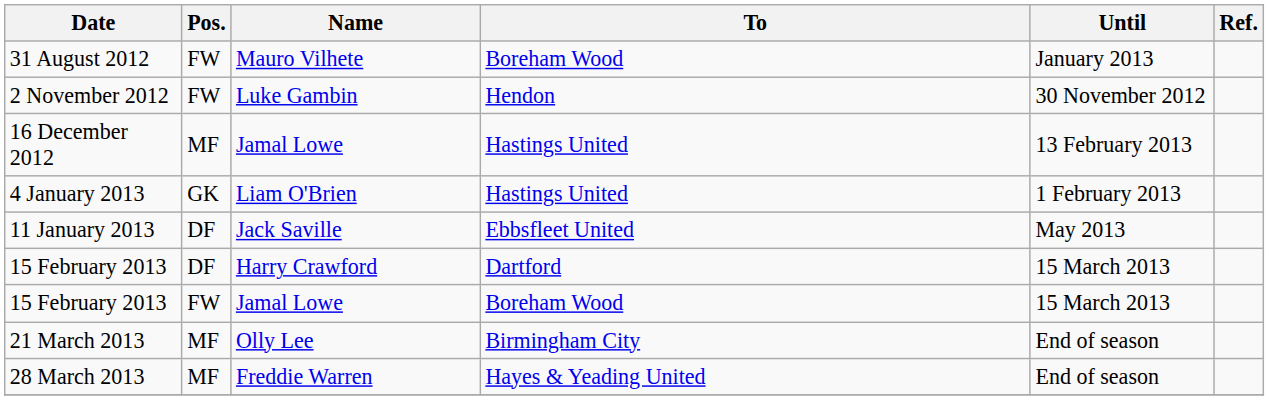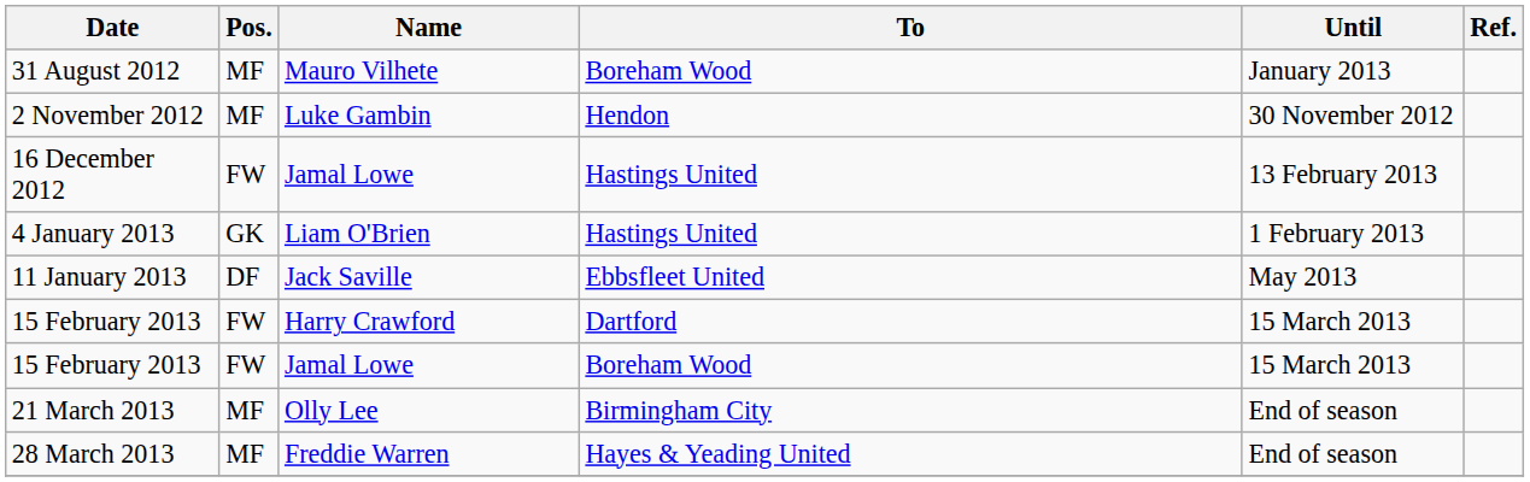31 August 2012 | Pos.: FW -> MF
2 November 2012 | Pos.: FW -> MF
16 December 2012 | Pos.: MF -> FW
15 February 2013 / Harry Crawford | Pos.: DF -> FW
